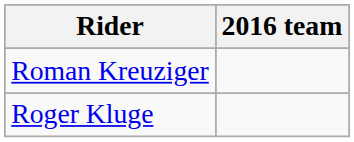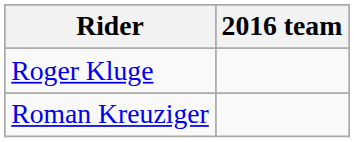rows swapped: Roger Kluge <-> Roman Kreuziger
